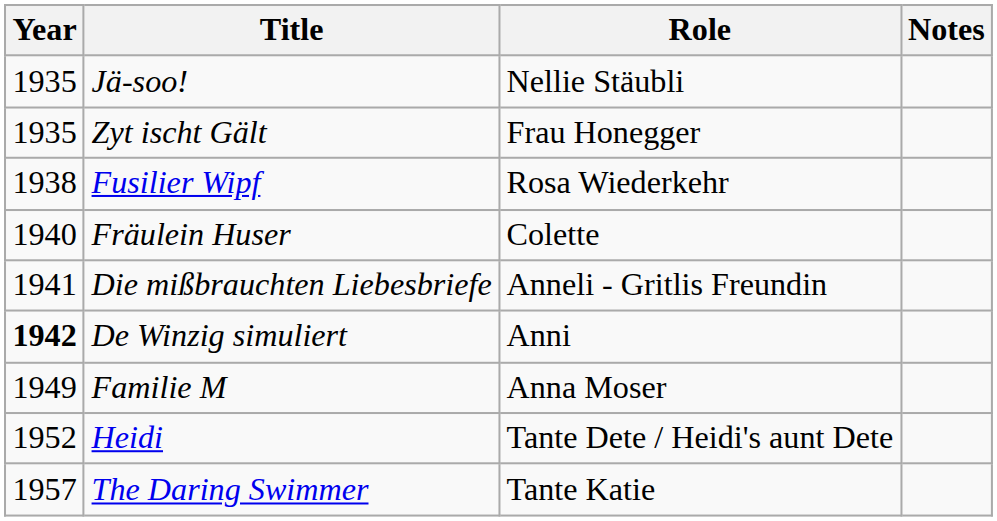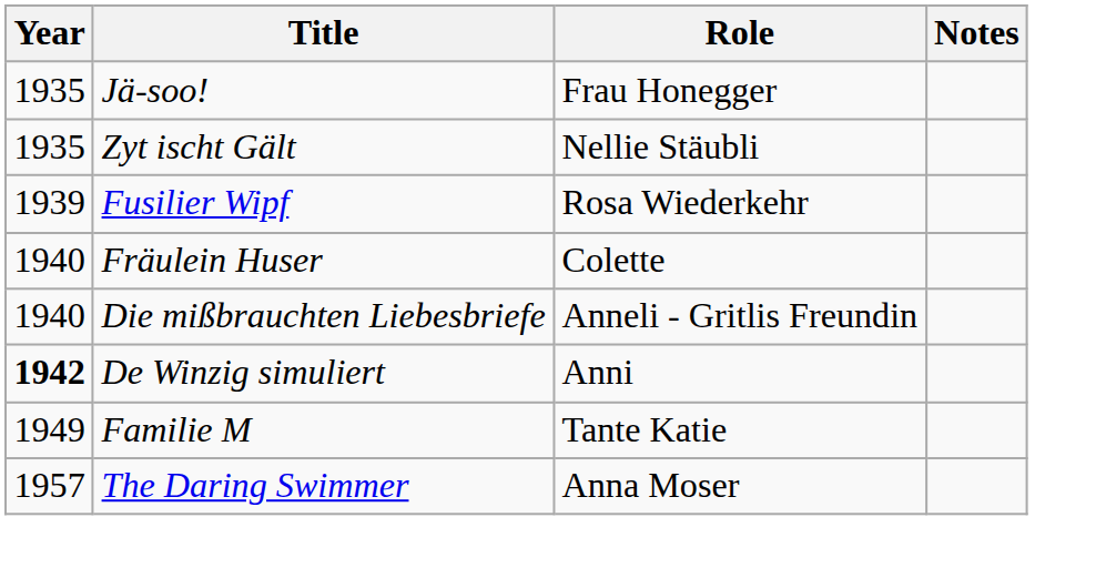Jä-soo! | Role: Nellie Stäubli -> Frau Honegger
Zyt ischt Gält | Role: Frau Honegger -> Nellie Stäubli
Fusilier Wipf | Year: 1938 -> 1939
Die mißbrauchten Liebesbriefe | Year: 1941 -> 1940
Familie M | Role: Anna Moser -> Tante Katie
- row: 1952 | Heidi | Tante Dete / Heidi's aunt Dete
The Daring Swimmer | Role: Tante Katie -> Anna Moser
